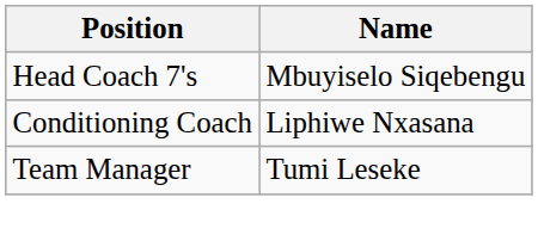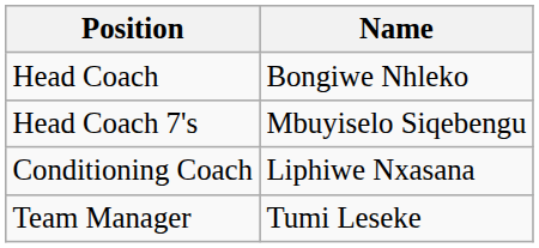+ row: Head Coach | Bongiwe Nhleko
